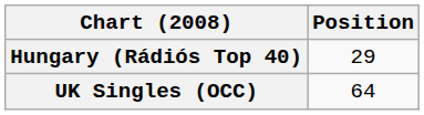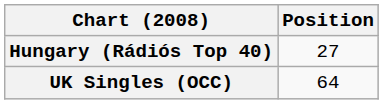Hungary (Rádiós Top 40) | Position: 29 -> 27
